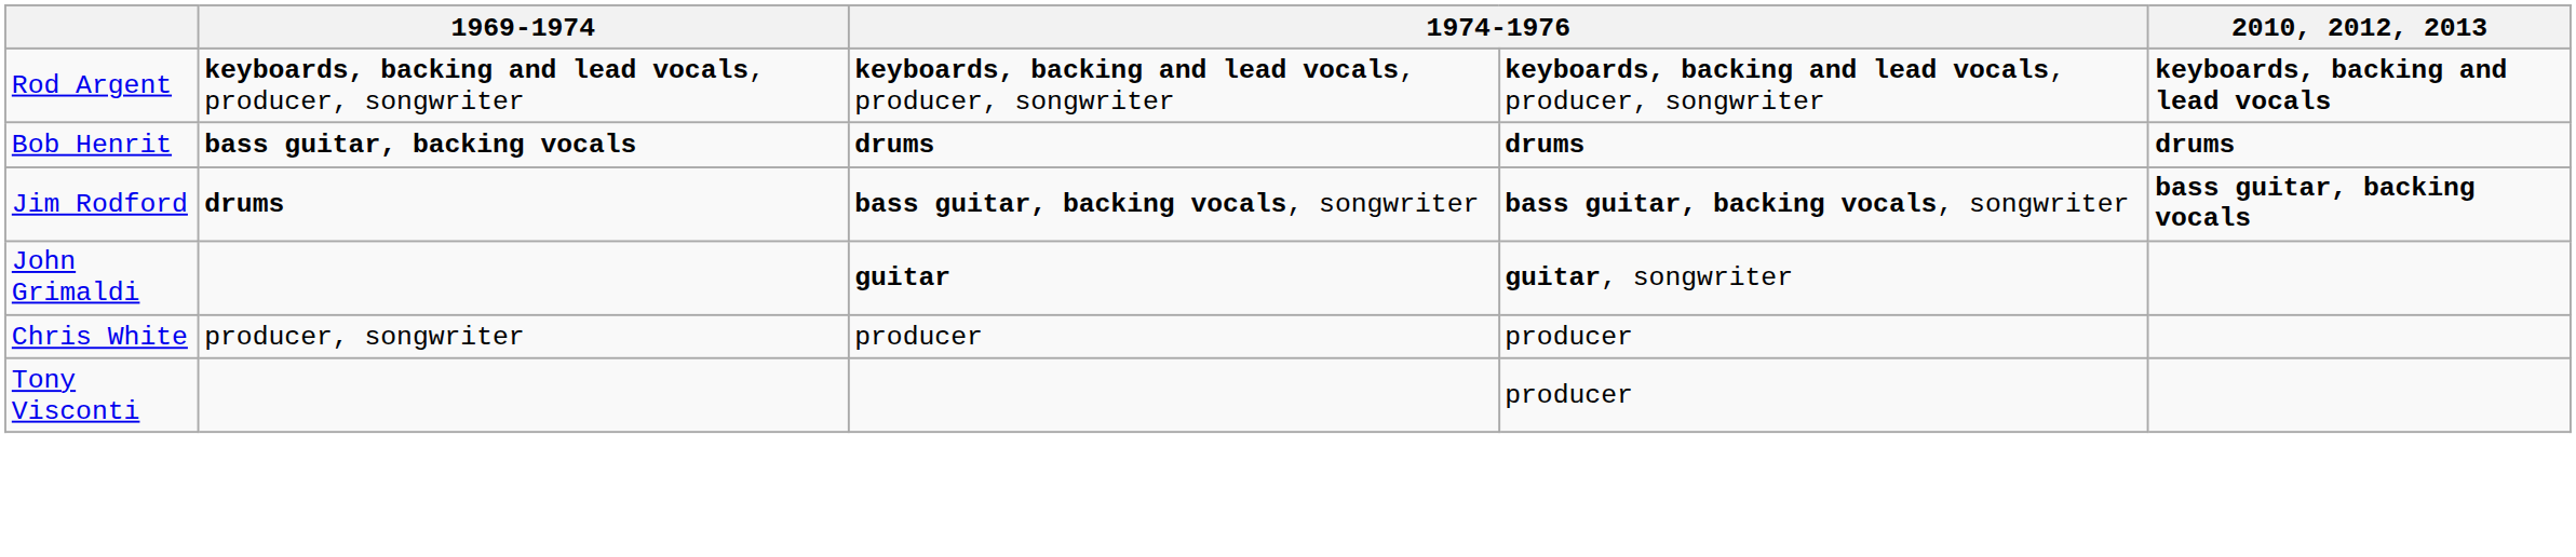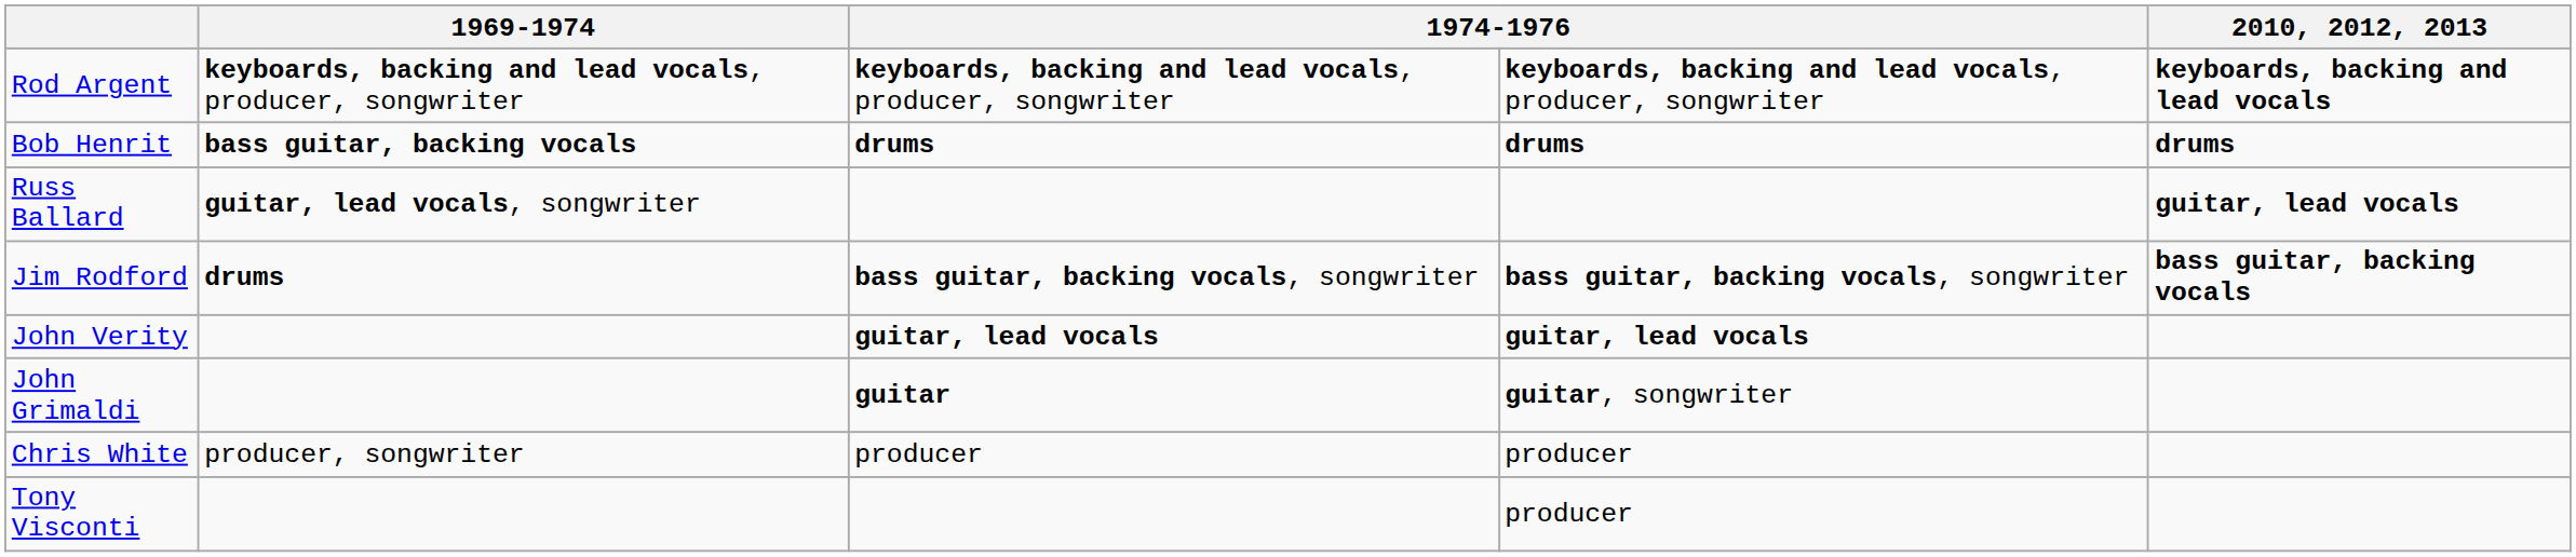+ row: Russ Ballard | guitar, lead vocals, songwriter | guitar, lead vocals
+ row: John Verity | guitar, lead vocals | guitar, lead vocals
